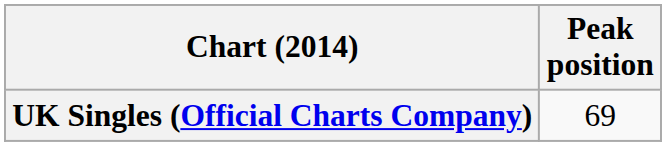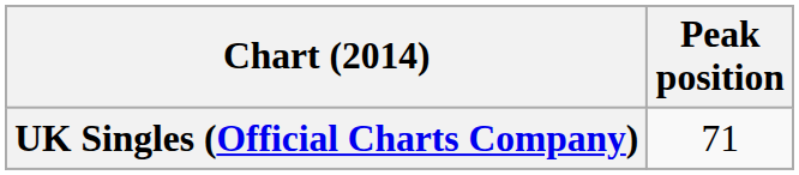UK Singles (Official Charts Company) | Peak position: 69 -> 71
